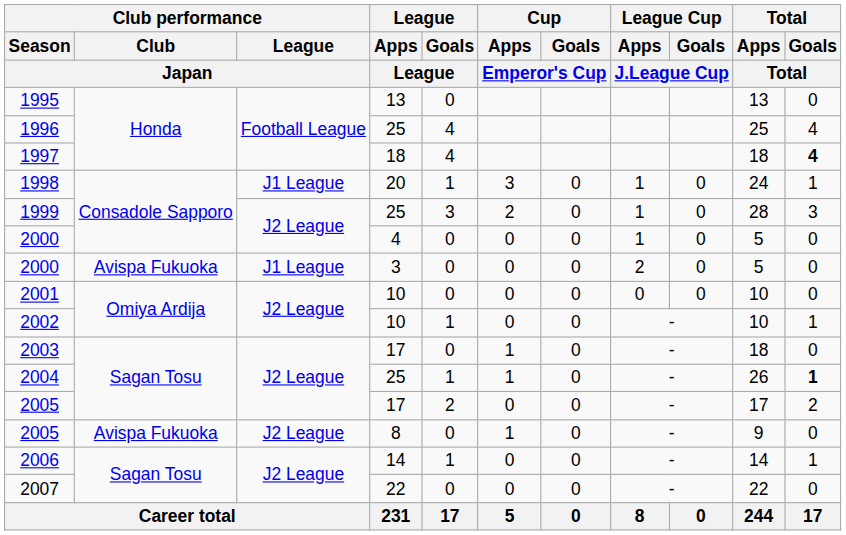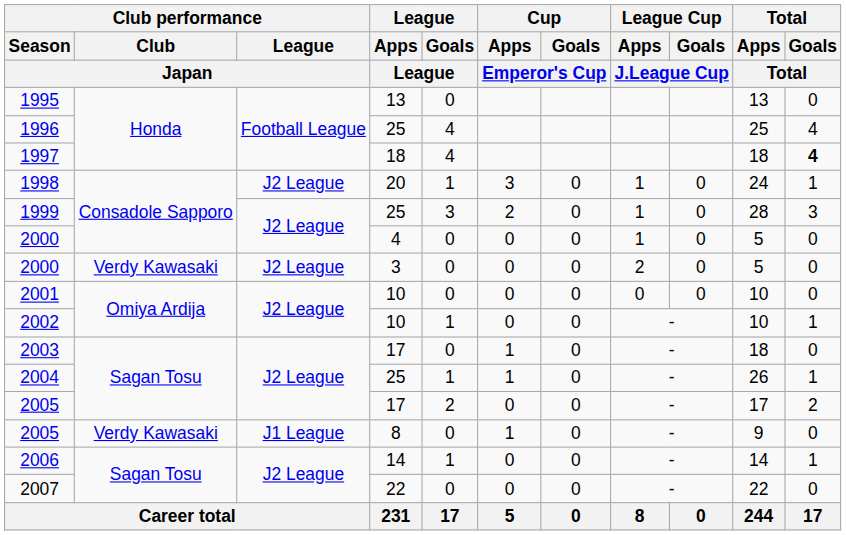1998 | Club performance / League / Japan: J1 League -> J2 League
2000 / 3 | Club performance / Club / Japan: Avispa Fukuoka -> Verdy Kawasaki
2000 / 3 | Club performance / League / Japan: J1 League -> J2 League
2004 | Total / Goals / Total: bold -> normal
2005 / 8 | Club performance / Club / Japan: Avispa Fukuoka -> Verdy Kawasaki
2005 / 8 | Club performance / League / Japan: J2 League -> J1 League
